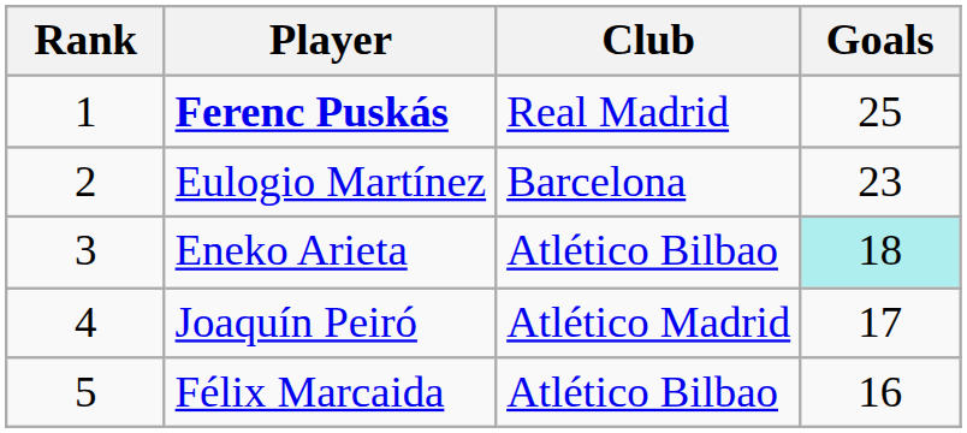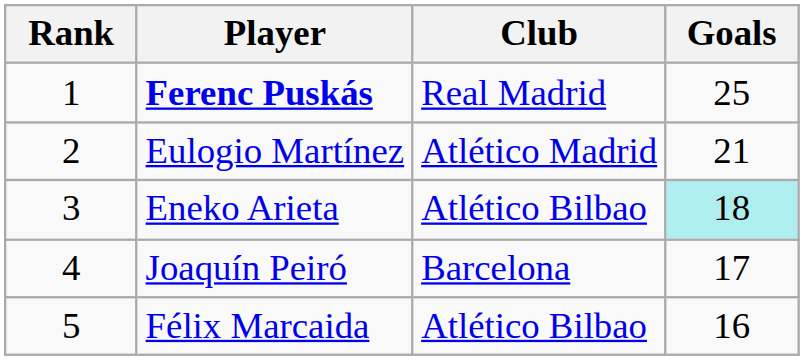Eulogio Martínez | Club: Barcelona -> Atlético Madrid
Eulogio Martínez | Goals: 23 -> 21
Joaquín Peiró | Club: Atlético Madrid -> Barcelona
